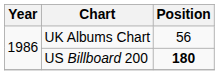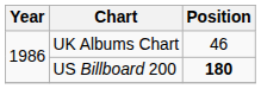UK Albums Chart | Position: 56 -> 46
